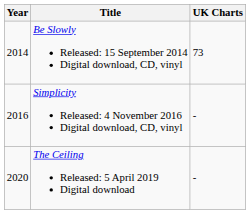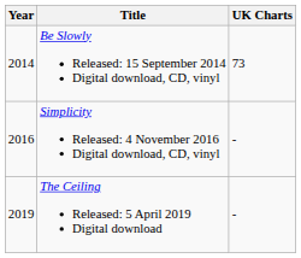The Ceiling Released: 5 April 2019 Digital download | Year: 2020 -> 2019
